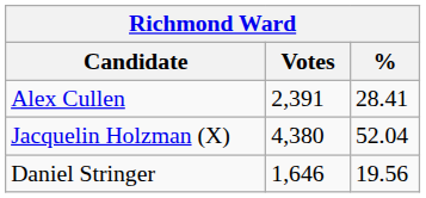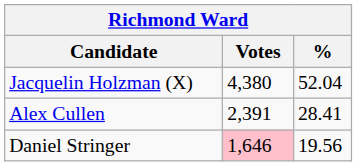rows swapped: Jacquelin Holzman (X) <-> Alex Cullen
Daniel Stringer | Votes: no background -> pink background
